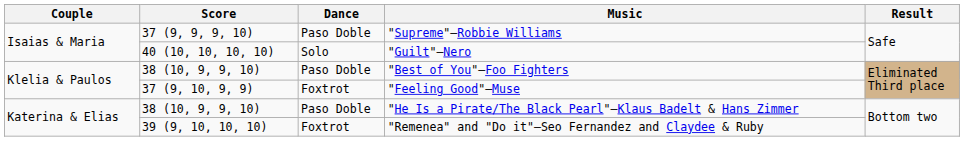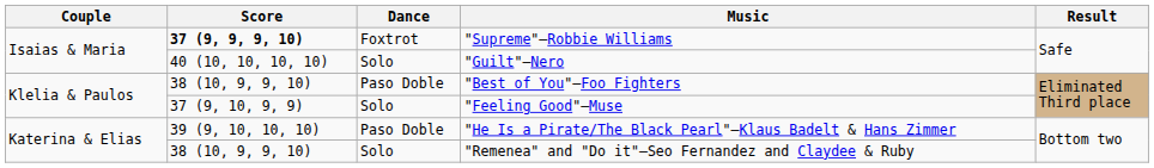"Supreme"—Robbie Williams | Score: normal -> bold
"Supreme"—Robbie Williams | Dance: Paso Doble -> Foxtrot
"Feeling Good"—Muse | Dance: Foxtrot -> Solo
"He Is a Pirate/The Black Pearl"—Klaus Badelt & Hans Zimmer | Score: 38 (10, 9, 9, 10) -> 39 (9, 10, 10, 10)
"Remenea" and "Do it"—Seo Fernandez and Claydee & Ruby | Score: 39 (9, 10, 10, 10) -> 38 (10, 9, 9, 10)
"Remenea" and "Do it"—Seo Fernandez and Claydee & Ruby | Dance: Foxtrot -> Solo
